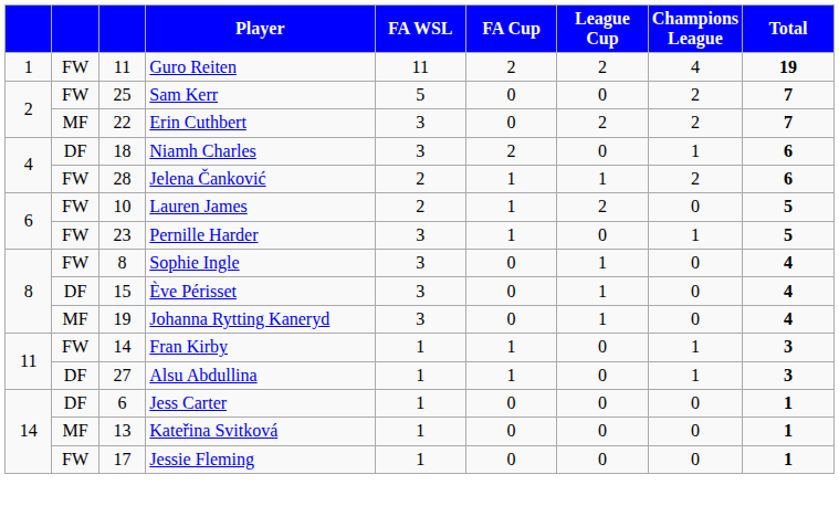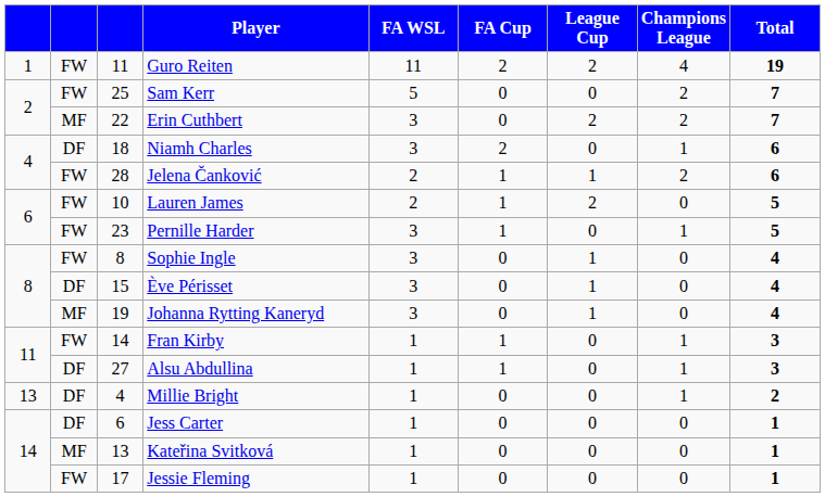+ row: 13 | DF | 4 | Millie Bright | 1 | 0 | 0 | 1 | 2
